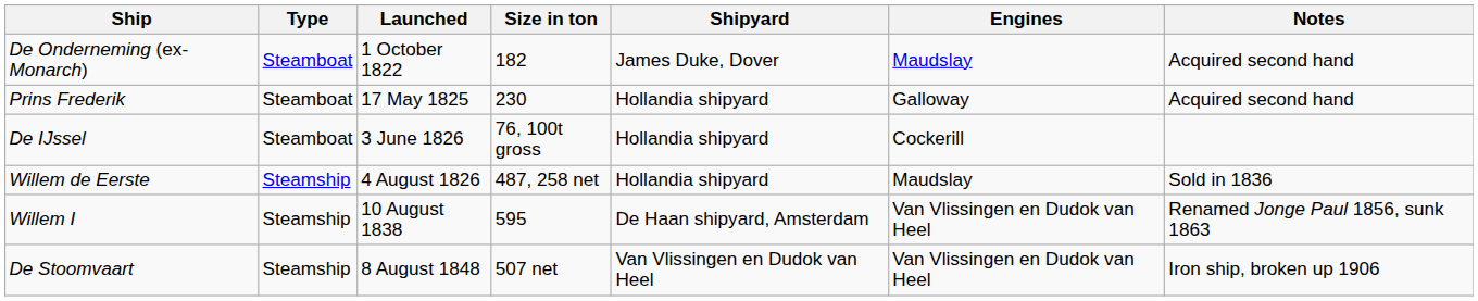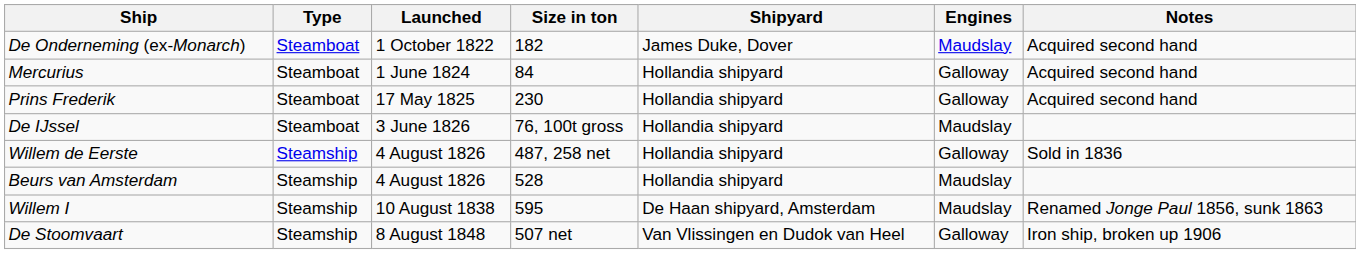+ row: Mercurius | Steamboat | 1 June 1824 | 84 | Hollandia shipyard | Galloway | Acquired second hand
De IJssel | Engines: Cockerill -> Maudslay
Willem de Eerste | Engines: Maudslay -> Galloway
+ row: Beurs van Amsterdam | Steamship | 4 August 1826 | 528 | Hollandia shipyard | Maudslay
Willem I | Engines: Van Vlissingen en Dudok van Heel -> Maudslay
De Stoomvaart | Engines: Van Vlissingen en Dudok van Heel -> Galloway
